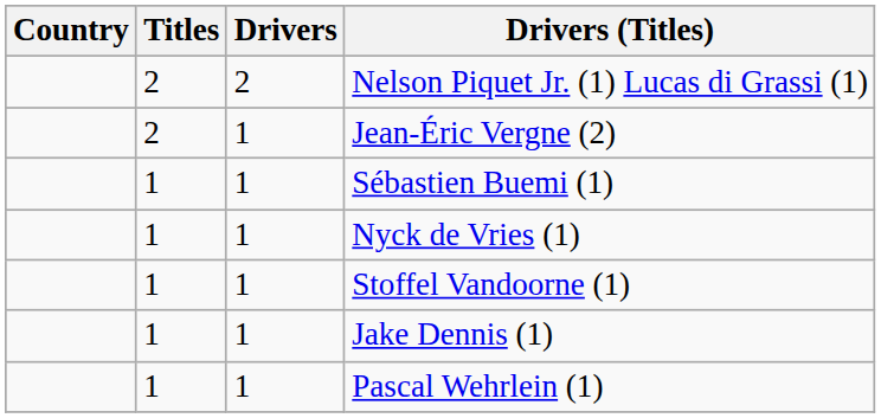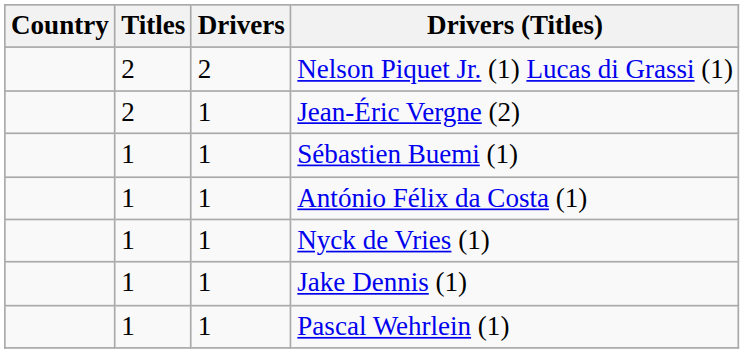+ row: 1 | 1 | António Félix da Costa (1)
- row: 1 | 1 | Stoffel Vandoorne (1)
